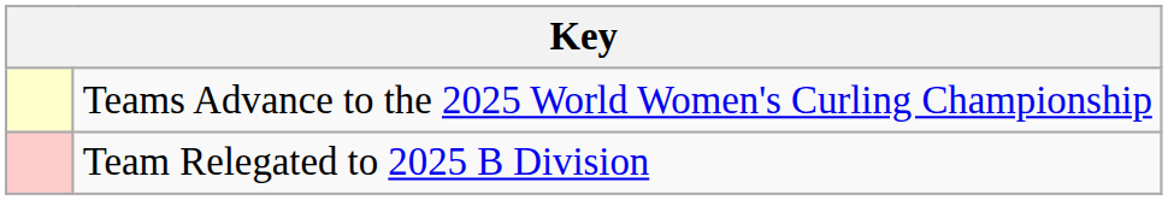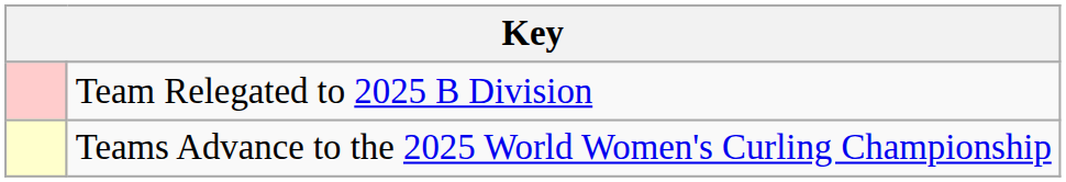rows swapped: Teams Advance to the 2025 World Women's Curling Championship <-> Team Relegated to 2025 B Division
